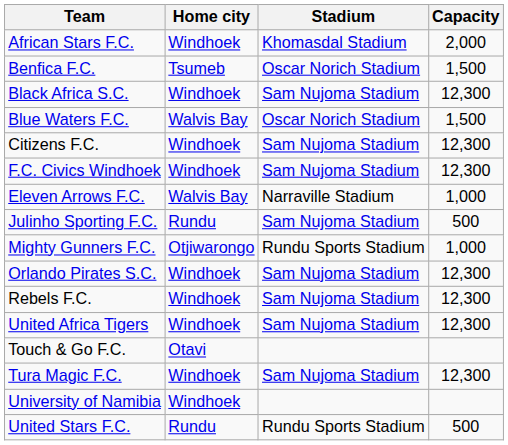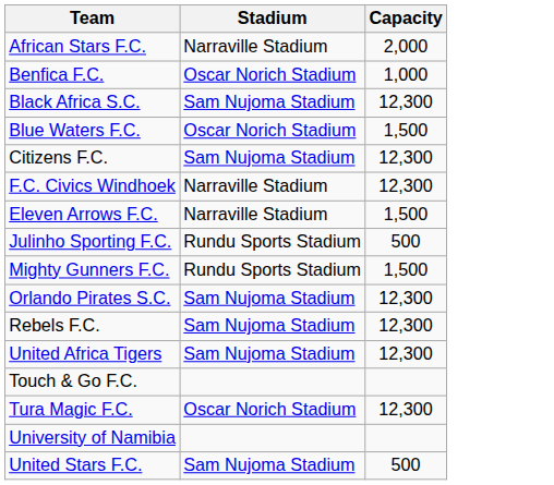- column: Home city | Windhoek | Tsumeb | Windhoek | Walvis Bay | Windhoek | Windhoek | Walvis Bay | Rundu | Otjiwarongo | Windhoek | Windhoek | Windhoek | Otavi | Windhoek | Windhoek | Rundu
African Stars F.C. | Stadium: Khomasdal Stadium -> Narraville Stadium
Benfica F.C. | Capacity: 1,500 -> 1,000
F.C. Civics Windhoek | Stadium: Sam Nujoma Stadium -> Narraville Stadium
Eleven Arrows F.C. | Capacity: 1,000 -> 1,500
Julinho Sporting F.C. | Stadium: Sam Nujoma Stadium -> Rundu Sports Stadium
Mighty Gunners F.C. | Capacity: 1,000 -> 1,500
Tura Magic F.C. | Stadium: Sam Nujoma Stadium -> Oscar Norich Stadium
United Stars F.C. | Stadium: Rundu Sports Stadium -> Sam Nujoma Stadium
